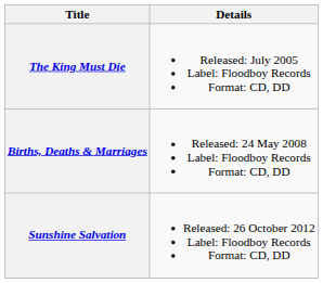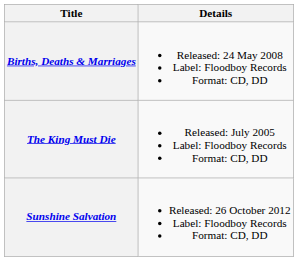rows swapped: The King Must Die <-> Births, Deaths & Marriages
